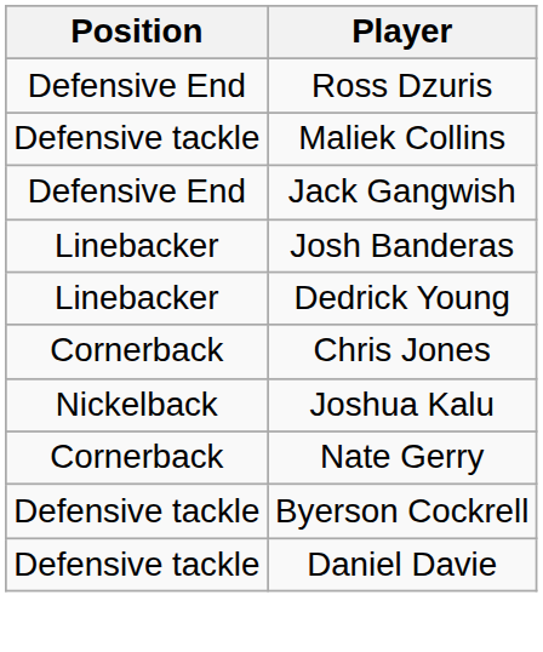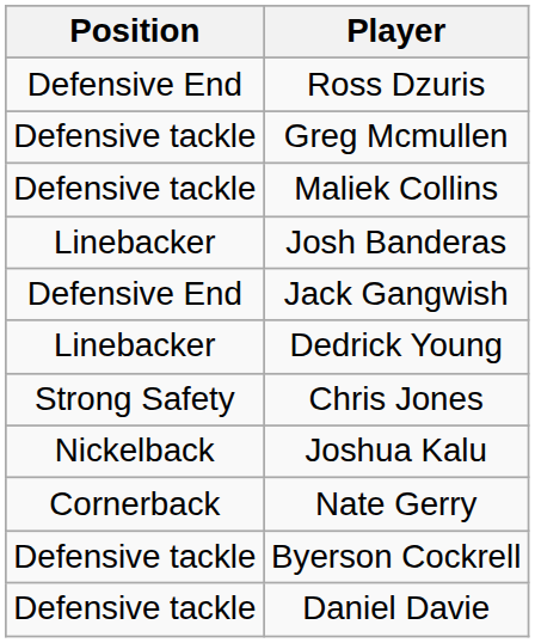+ row: Defensive tackle | Greg Mcmullen
rows swapped: Jack Gangwish <-> Josh Banderas
Chris Jones | Position: Cornerback -> Strong Safety
